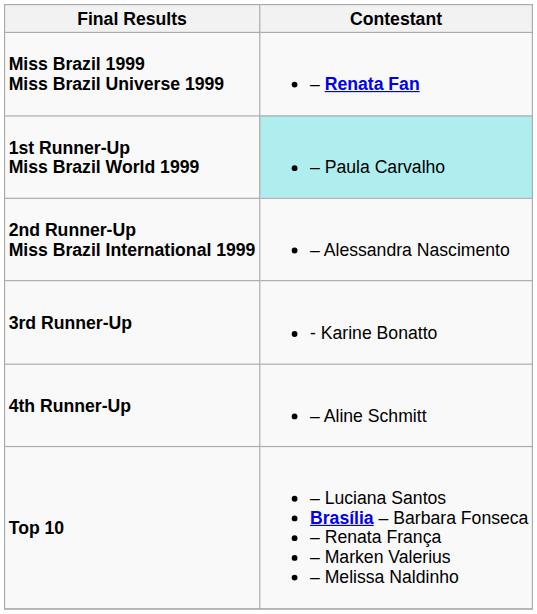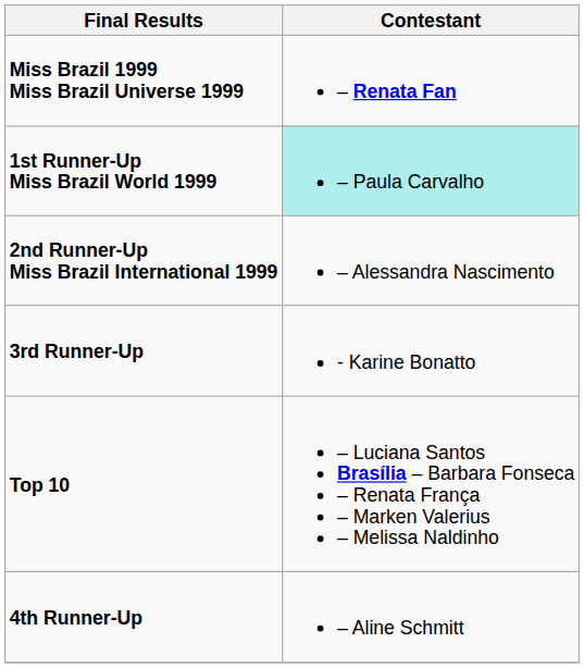rows swapped: 4th Runner-Up <-> Top 10
